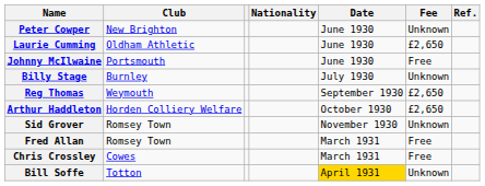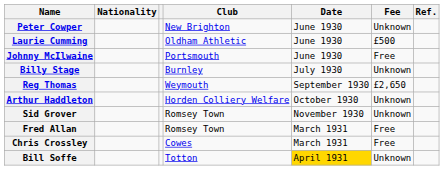columns swapped: Nationality <-> Club
Laurie Cumming | Fee: £2,650 -> £500
Arthur Haddleton | Fee: £2,650 -> Unknown
